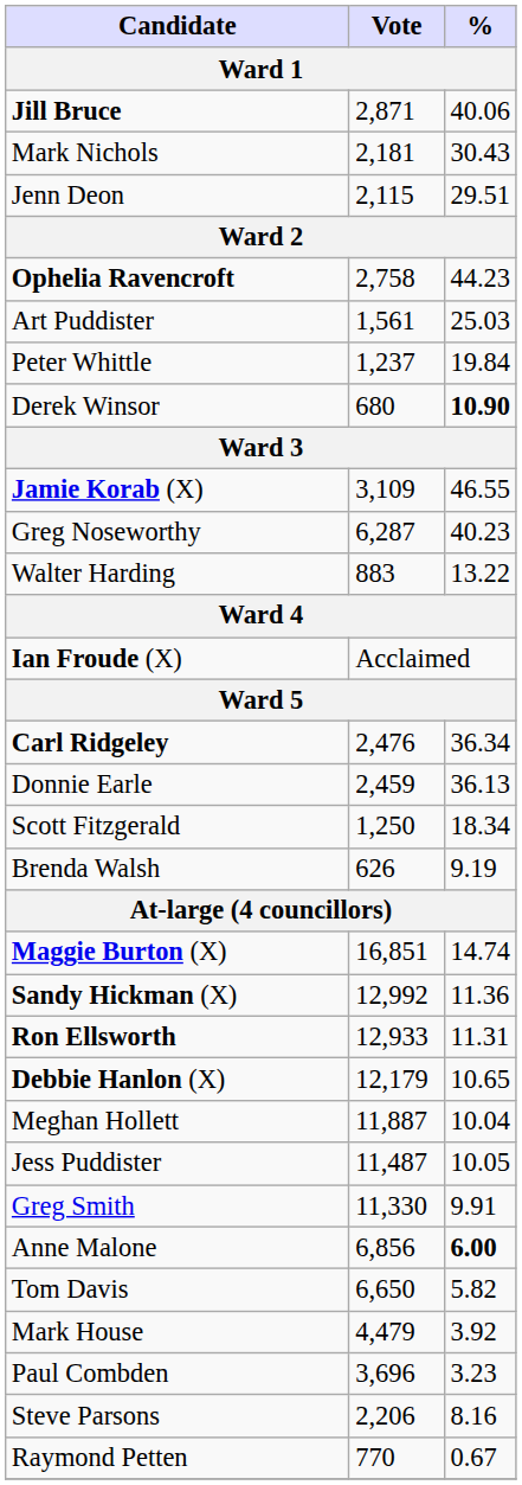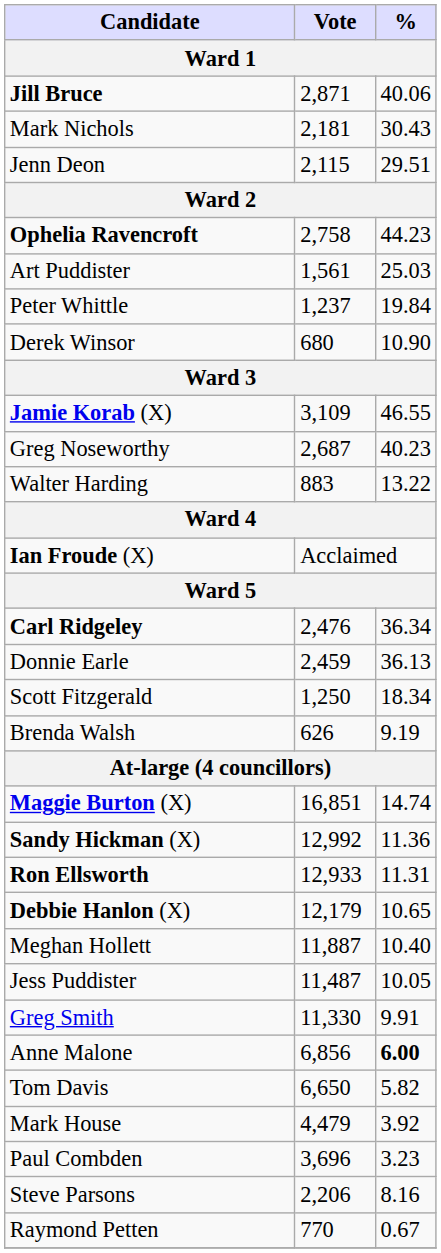Derek Winsor | %: bold -> normal
Greg Noseworthy | Vote: 6,287 -> 2,687
Meghan Hollett | %: 10.04 -> 10.40
